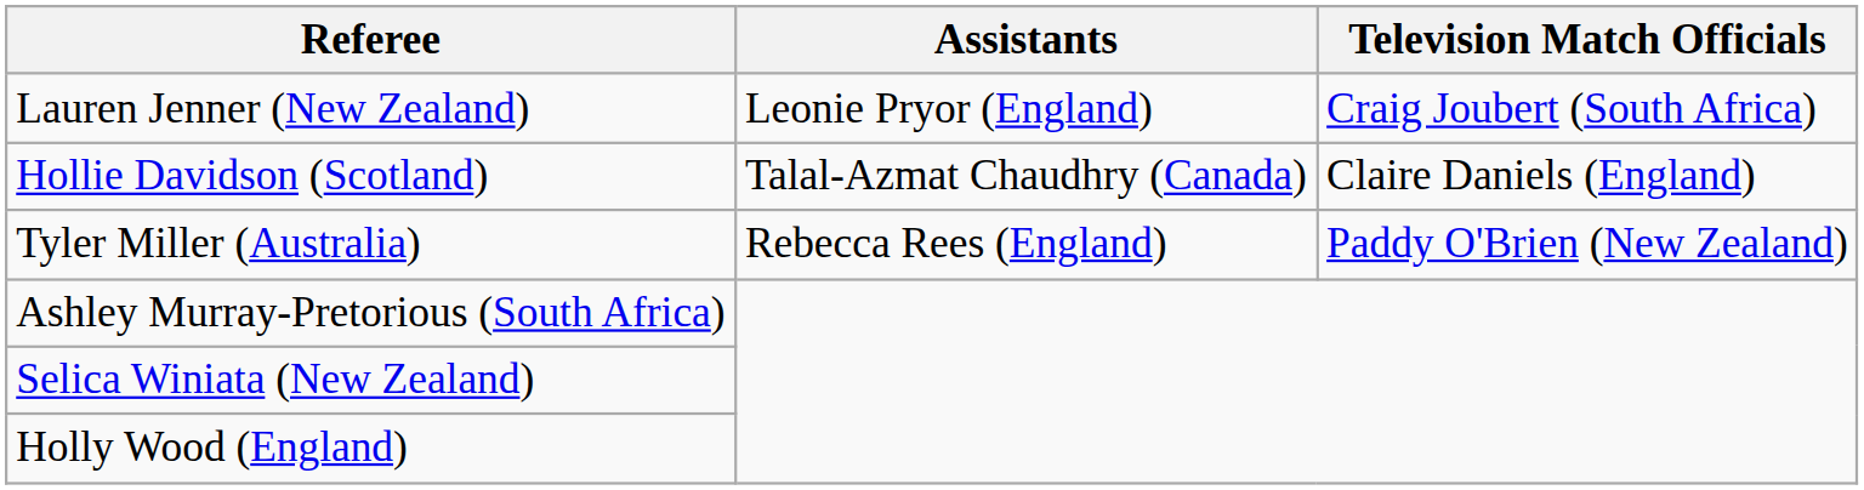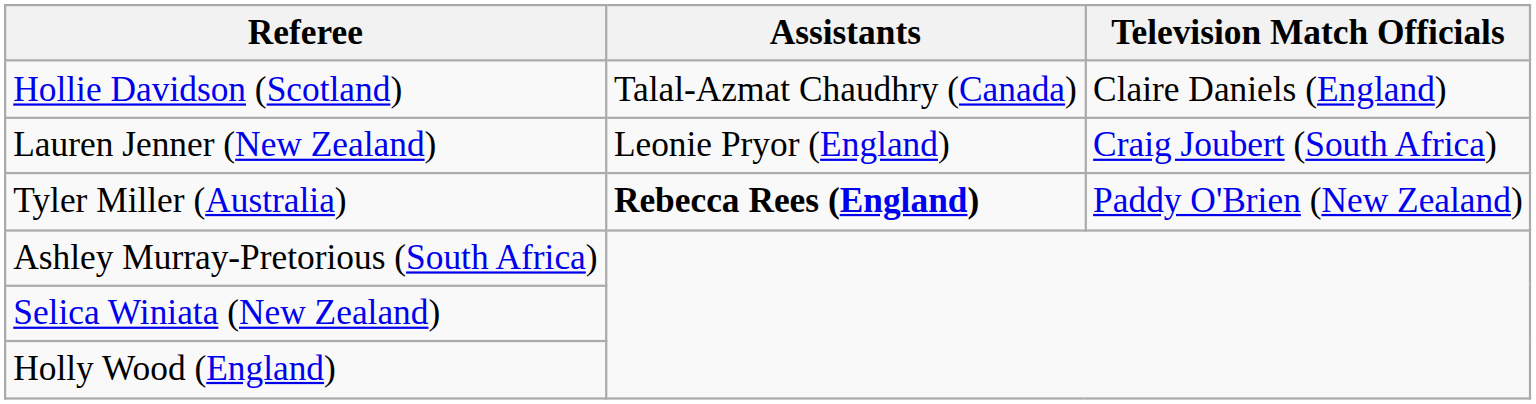rows swapped: Hollie Davidson (Scotland) <-> Lauren Jenner (New Zealand)
Tyler Miller (Australia) | Assistants: normal -> bold
